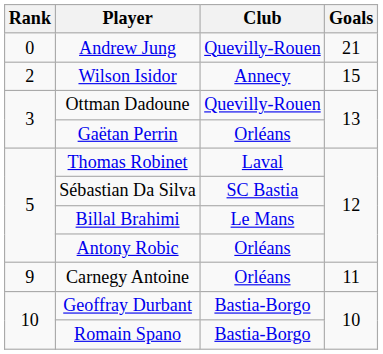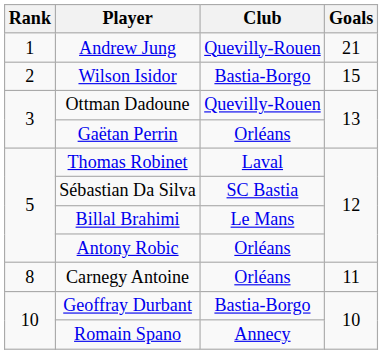Andrew Jung | Rank: 0 -> 1
Wilson Isidor | Club: Annecy -> Bastia-Borgo
Carnegy Antoine | Rank: 9 -> 8
Romain Spano | Club: Bastia-Borgo -> Annecy
